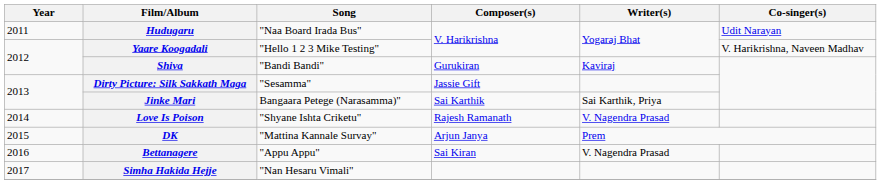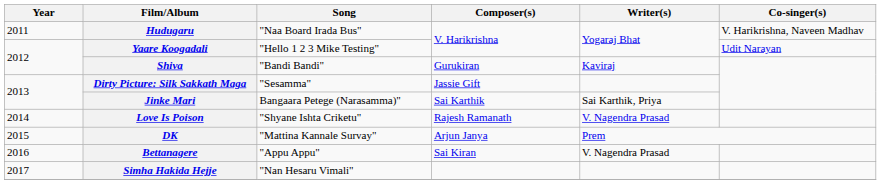Hudugaru | Co-singer(s): Udit Narayan -> V. Harikrishna, Naveen Madhav
Yaare Koogadali | Co-singer(s): V. Harikrishna, Naveen Madhav -> Udit Narayan
